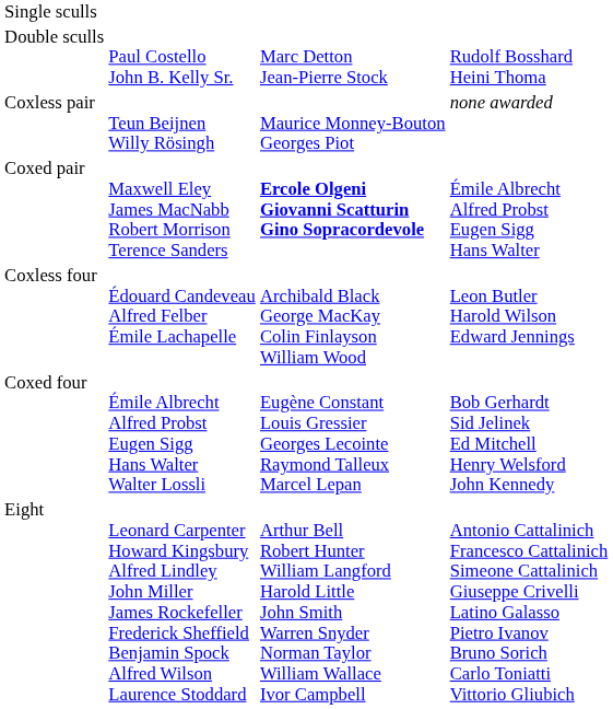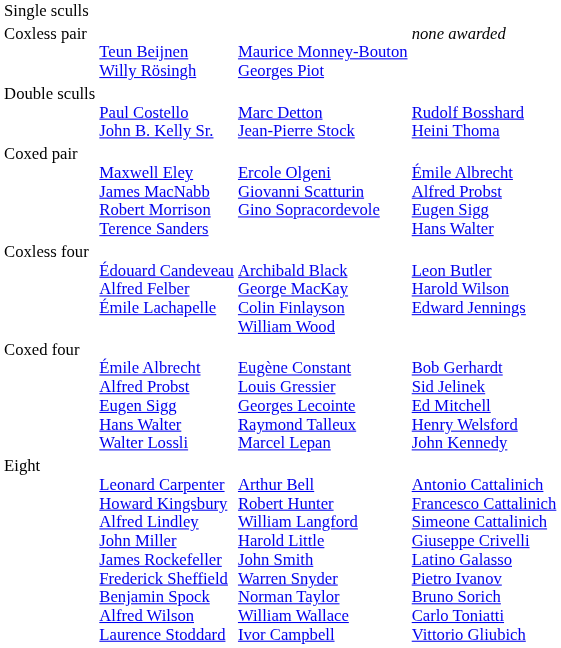rows swapped: Double sculls <-> Coxless pair
Coxed pair | column 3: bold -> normal
